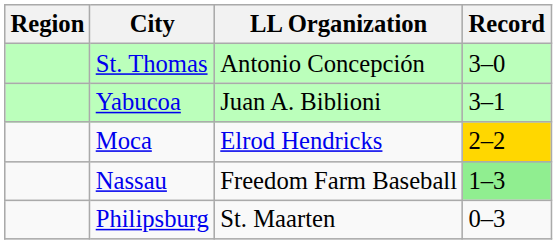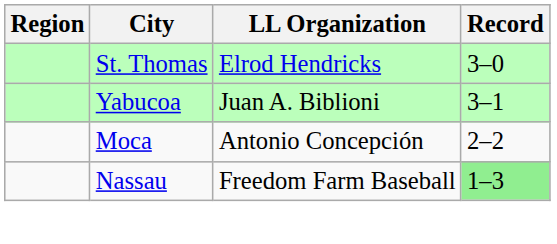St. Thomas | LL Organization: Antonio Concepción -> Elrod Hendricks
Moca | LL Organization: Elrod Hendricks -> Antonio Concepción
Moca | Record: gold background -> no background
- row: Philipsburg | St. Maarten | 0–3
